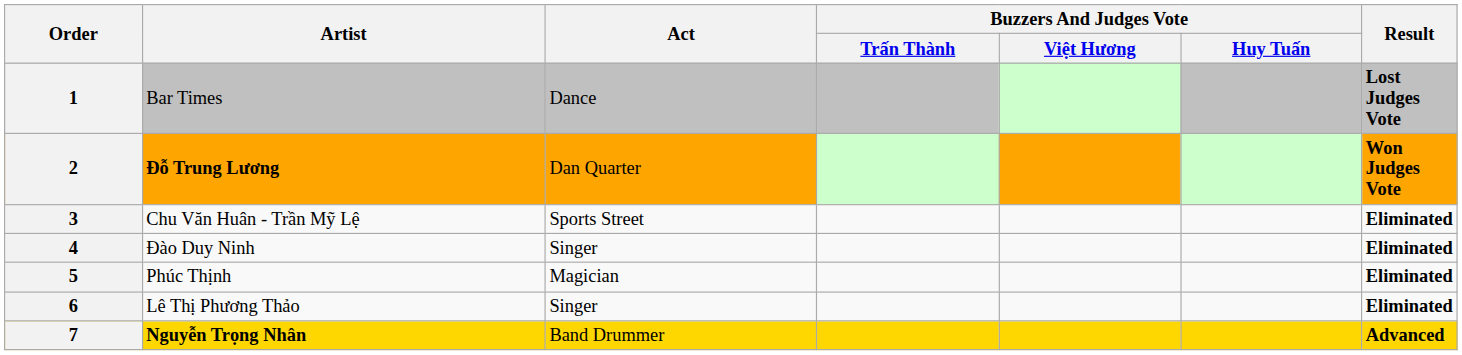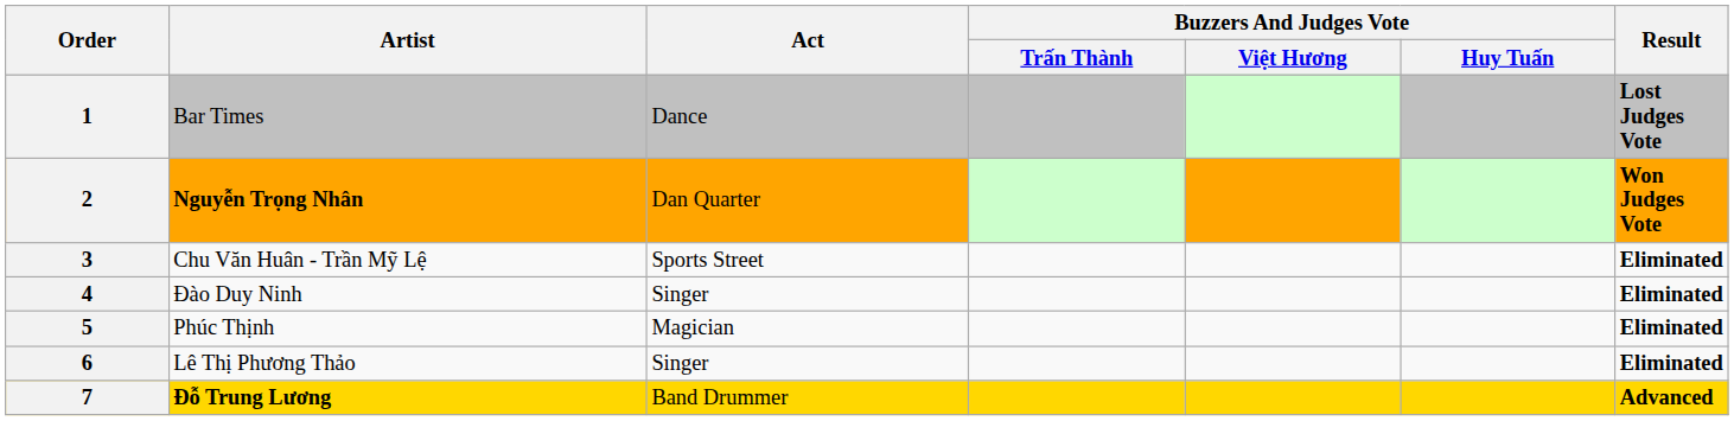2 | Artist: Đỗ Trung Lương -> Nguyễn Trọng Nhân
7 | Artist: Nguyễn Trọng Nhân -> Đỗ Trung Lương
